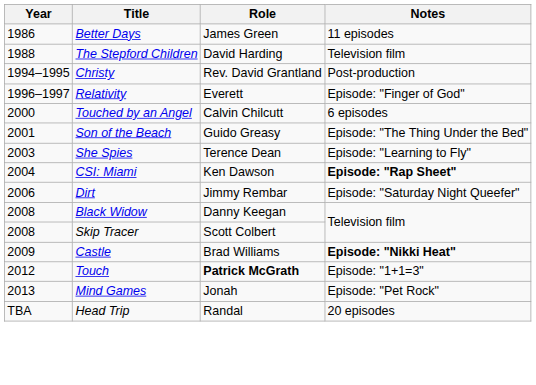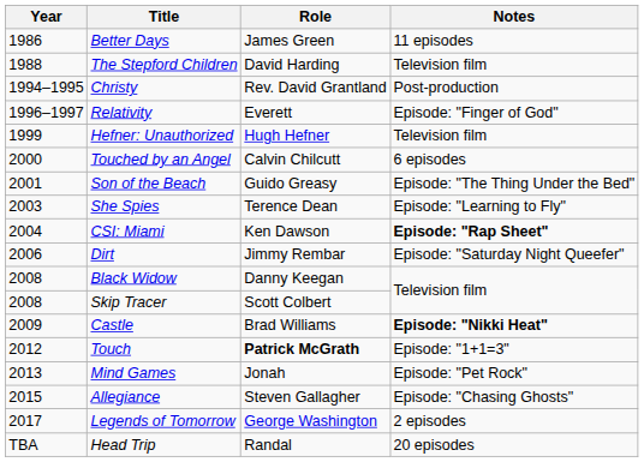+ row: 1999 | Hefner: Unauthorized | Hugh Hefner | Television film
+ row: 2015 | Allegiance | Steven Gallagher | Episode: "Chasing Ghosts"
+ row: 2017 | Legends of Tomorrow | George Washington | 2 episodes
